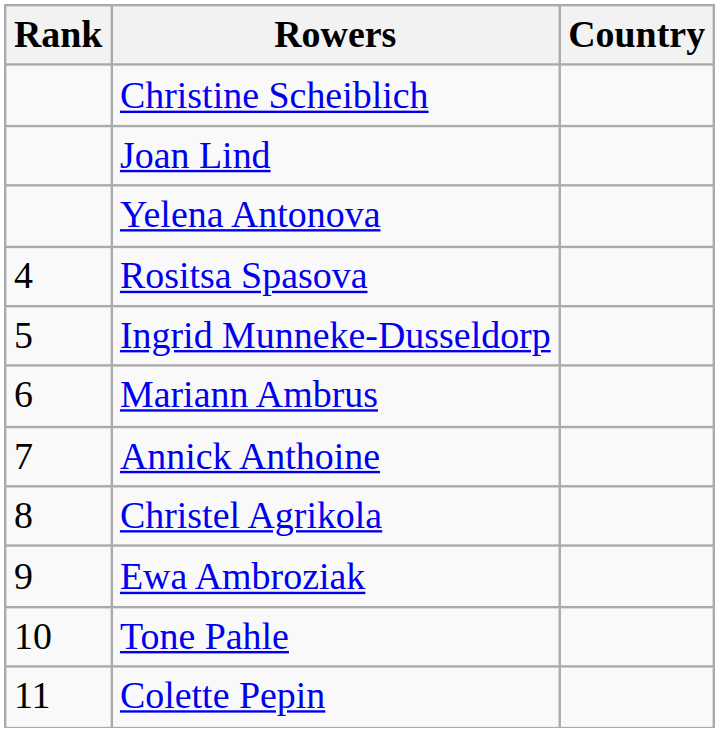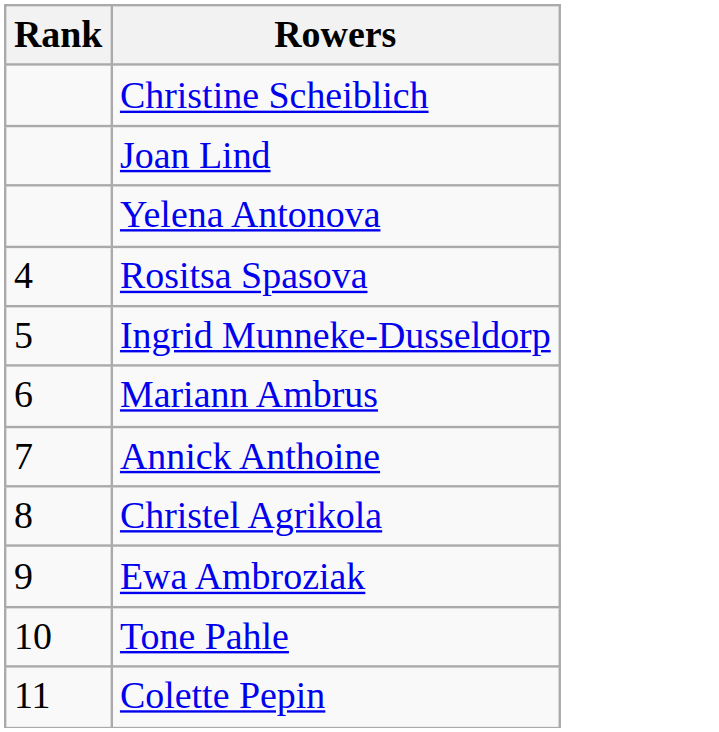- column: Country
